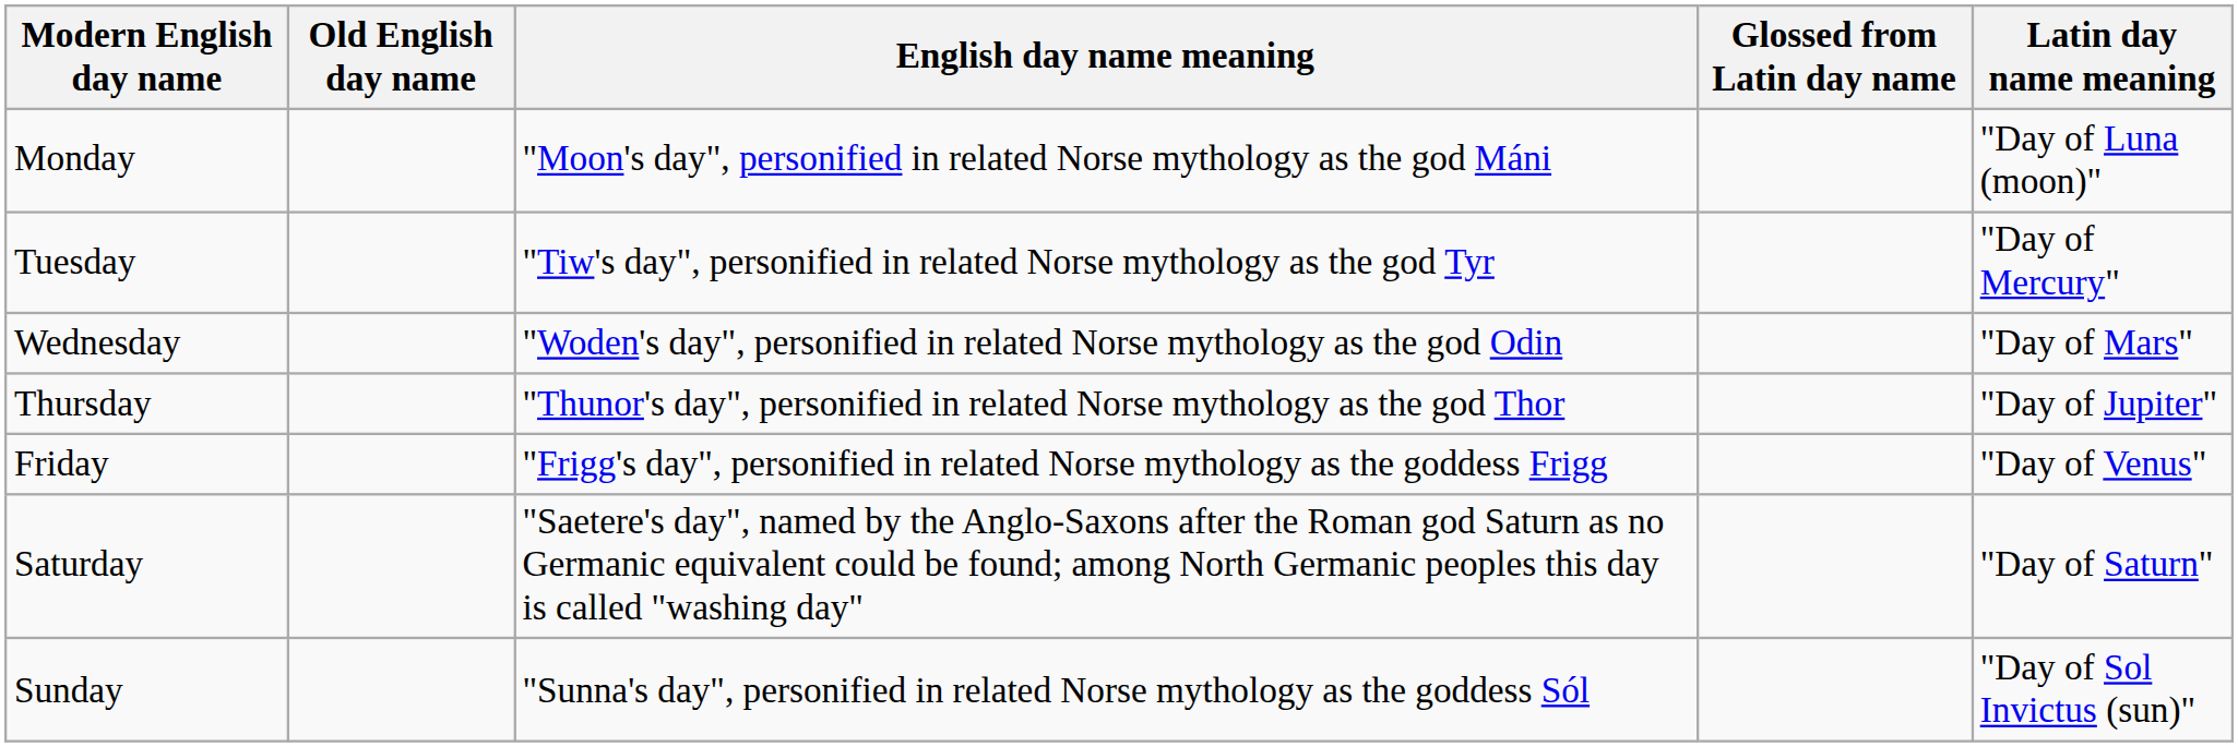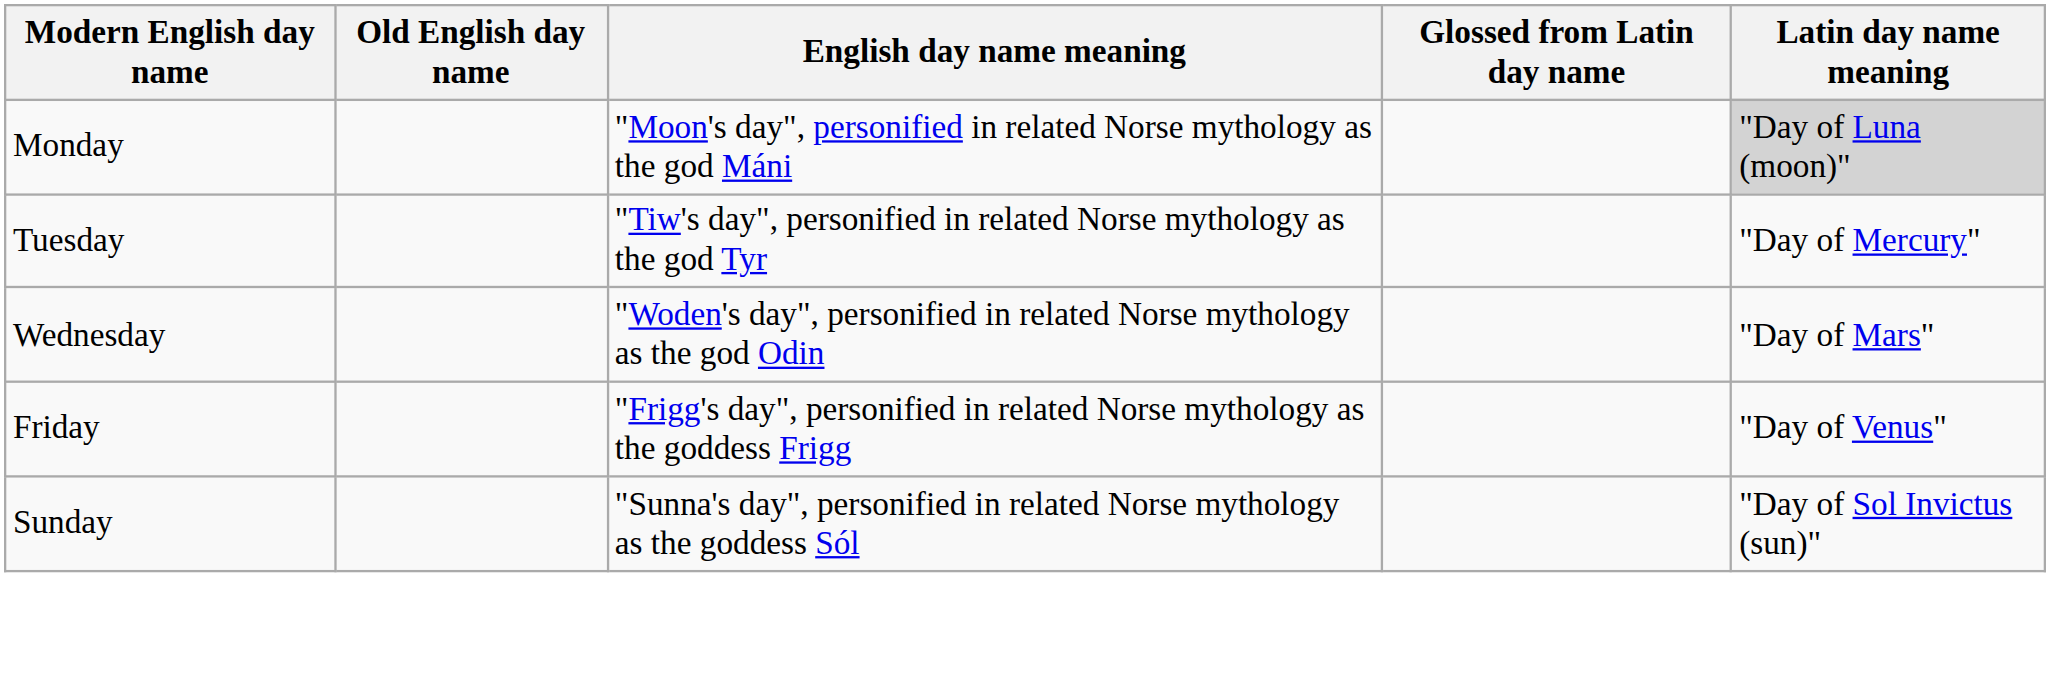Monday | Latin day name meaning: no background -> lightgrey background
- row: Thursday | "Thunor's day", personified in related Norse mythology as the god Thor | "Day of Jupiter"
- row: Saturday | "Saetere's day", named by the Anglo-Saxons after the Roman god Saturn as no Germanic equivalent could be found; among North Germanic peoples this day is called "washing day" | "Day of Saturn"
